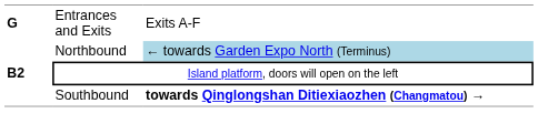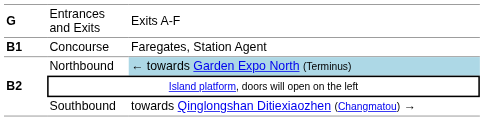+ row: B1 | Concourse | Faregates, Station Agent
Southbound | column 3: bold -> normal
